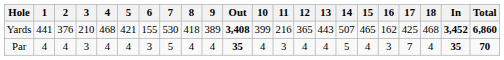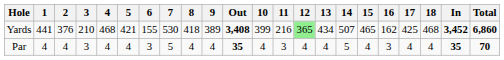Yards | 12: no background -> lightgreen background
Yards | 13: 443 -> 434
Par | 17: 7 -> 4
